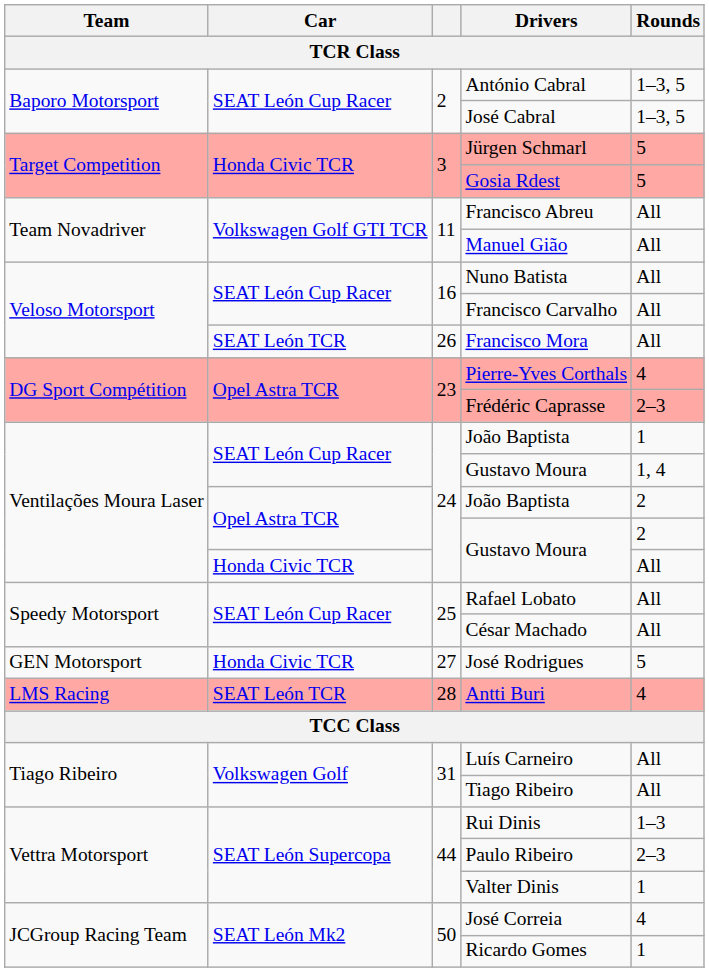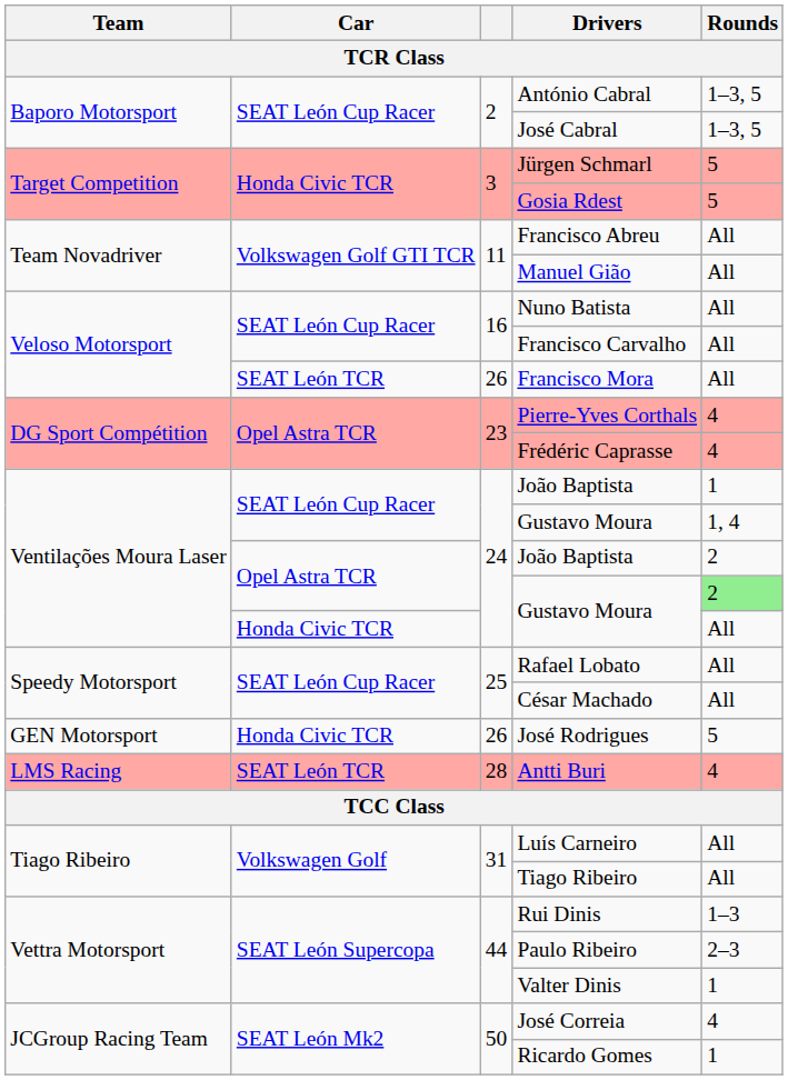Frédéric Caprasse | Rounds: 2–3 -> 4
Opel Astra TCR / Gustavo Moura | Rounds: no background -> lightgreen background
José Rodrigues | column 3: 27 -> 26
